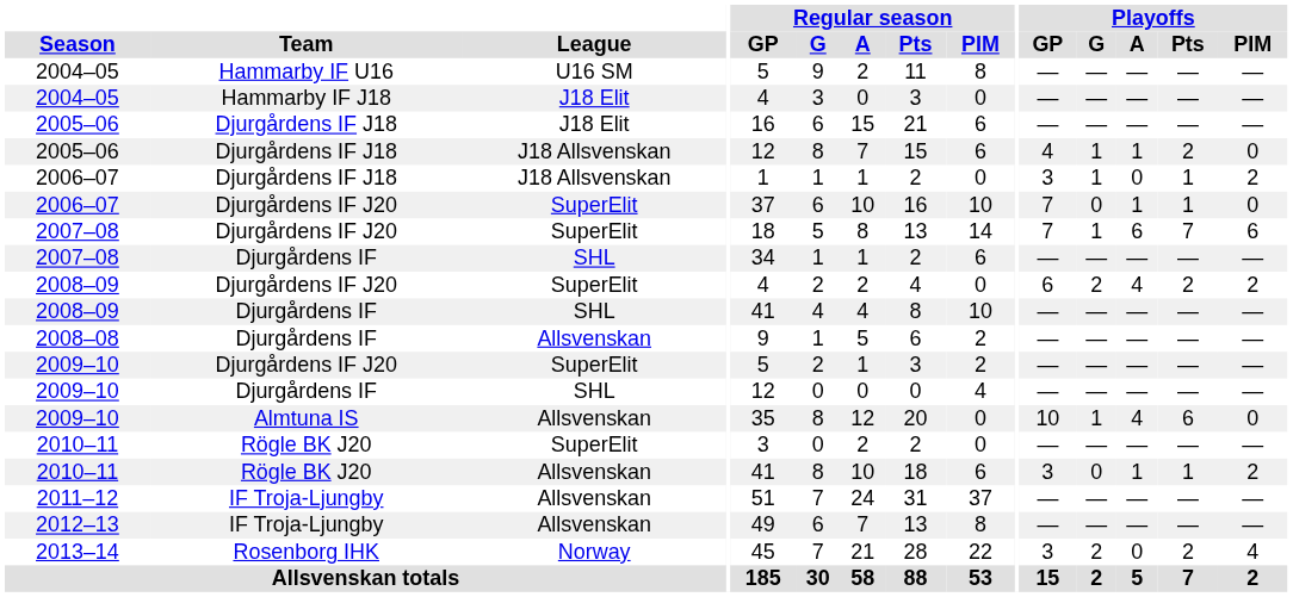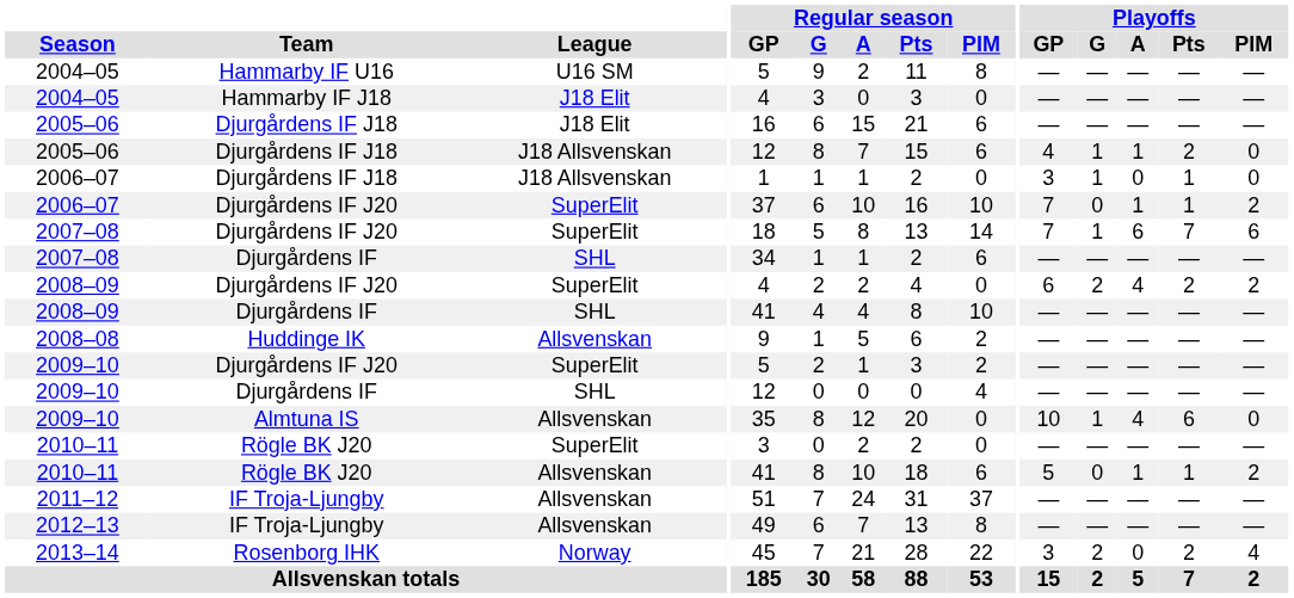2006–07 / J18 Allsvenskan | Playoffs / PIM: 2 -> 0
2006–07 / SuperElit | Playoffs / PIM: 0 -> 2
2008–08 | Team: Djurgårdens IF -> Huddinge IK
2010–11 / Allsvenskan | Playoffs / GP: 3 -> 5
